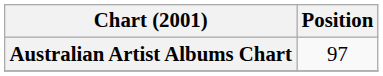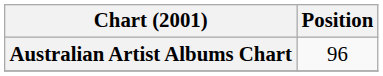Australian Artist Albums Chart | Position: 97 -> 96
